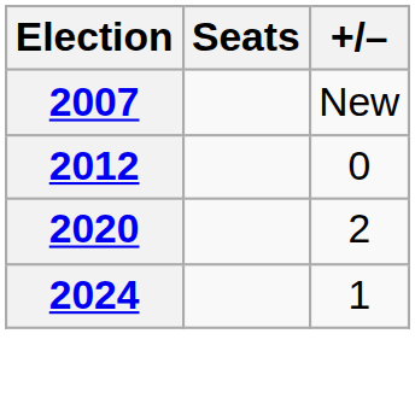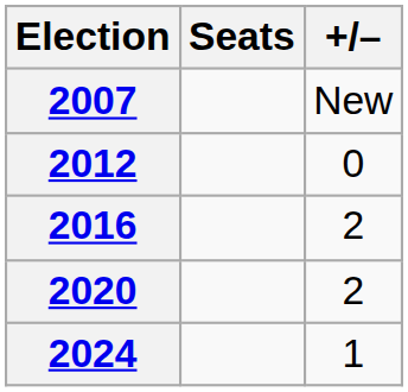+ row: 2016 | 2
